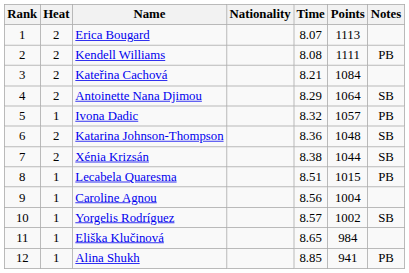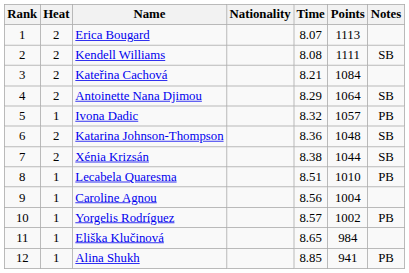Kendell Williams | Notes: PB -> SB
Lecabela Quaresma | Points: 1015 -> 1010
Yorgelis Rodríguez | Notes: SB -> PB
